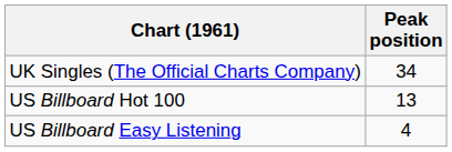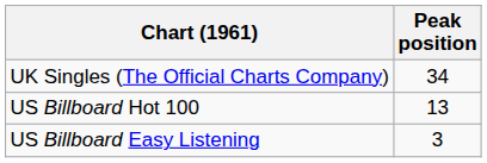US Billboard Easy Listening | Peak position: 4 -> 3
